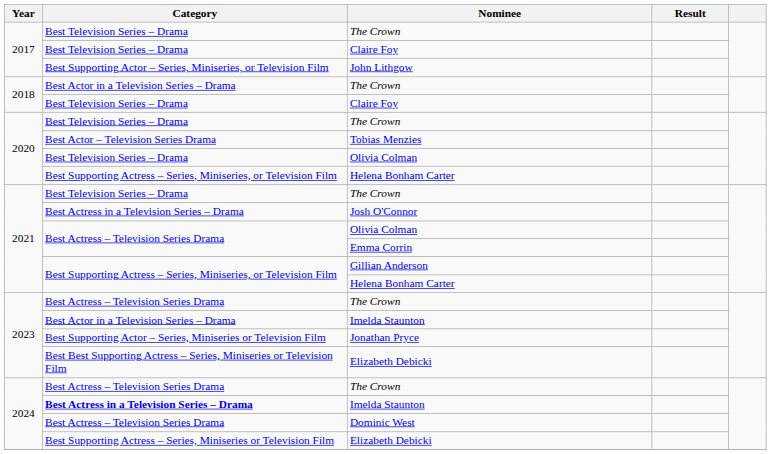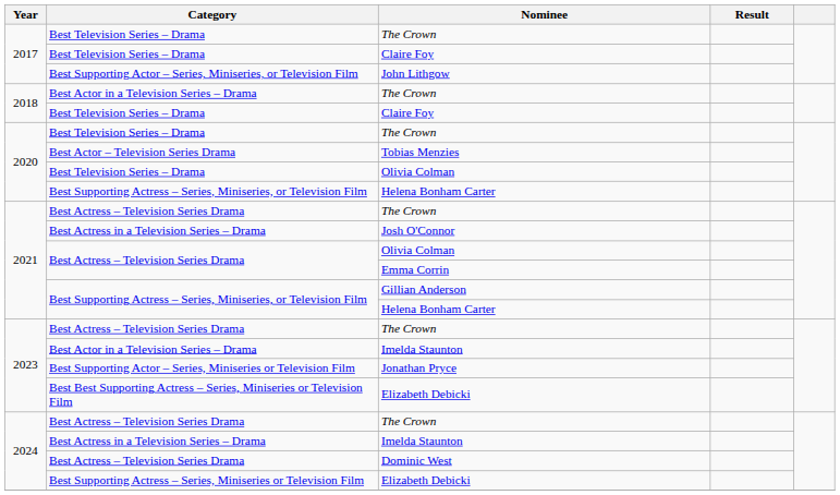2021 / The Crown | Category: Best Television Series – Drama -> Best Actress – Television Series Drama
2024 / Imelda Staunton | Category: bold -> normal
